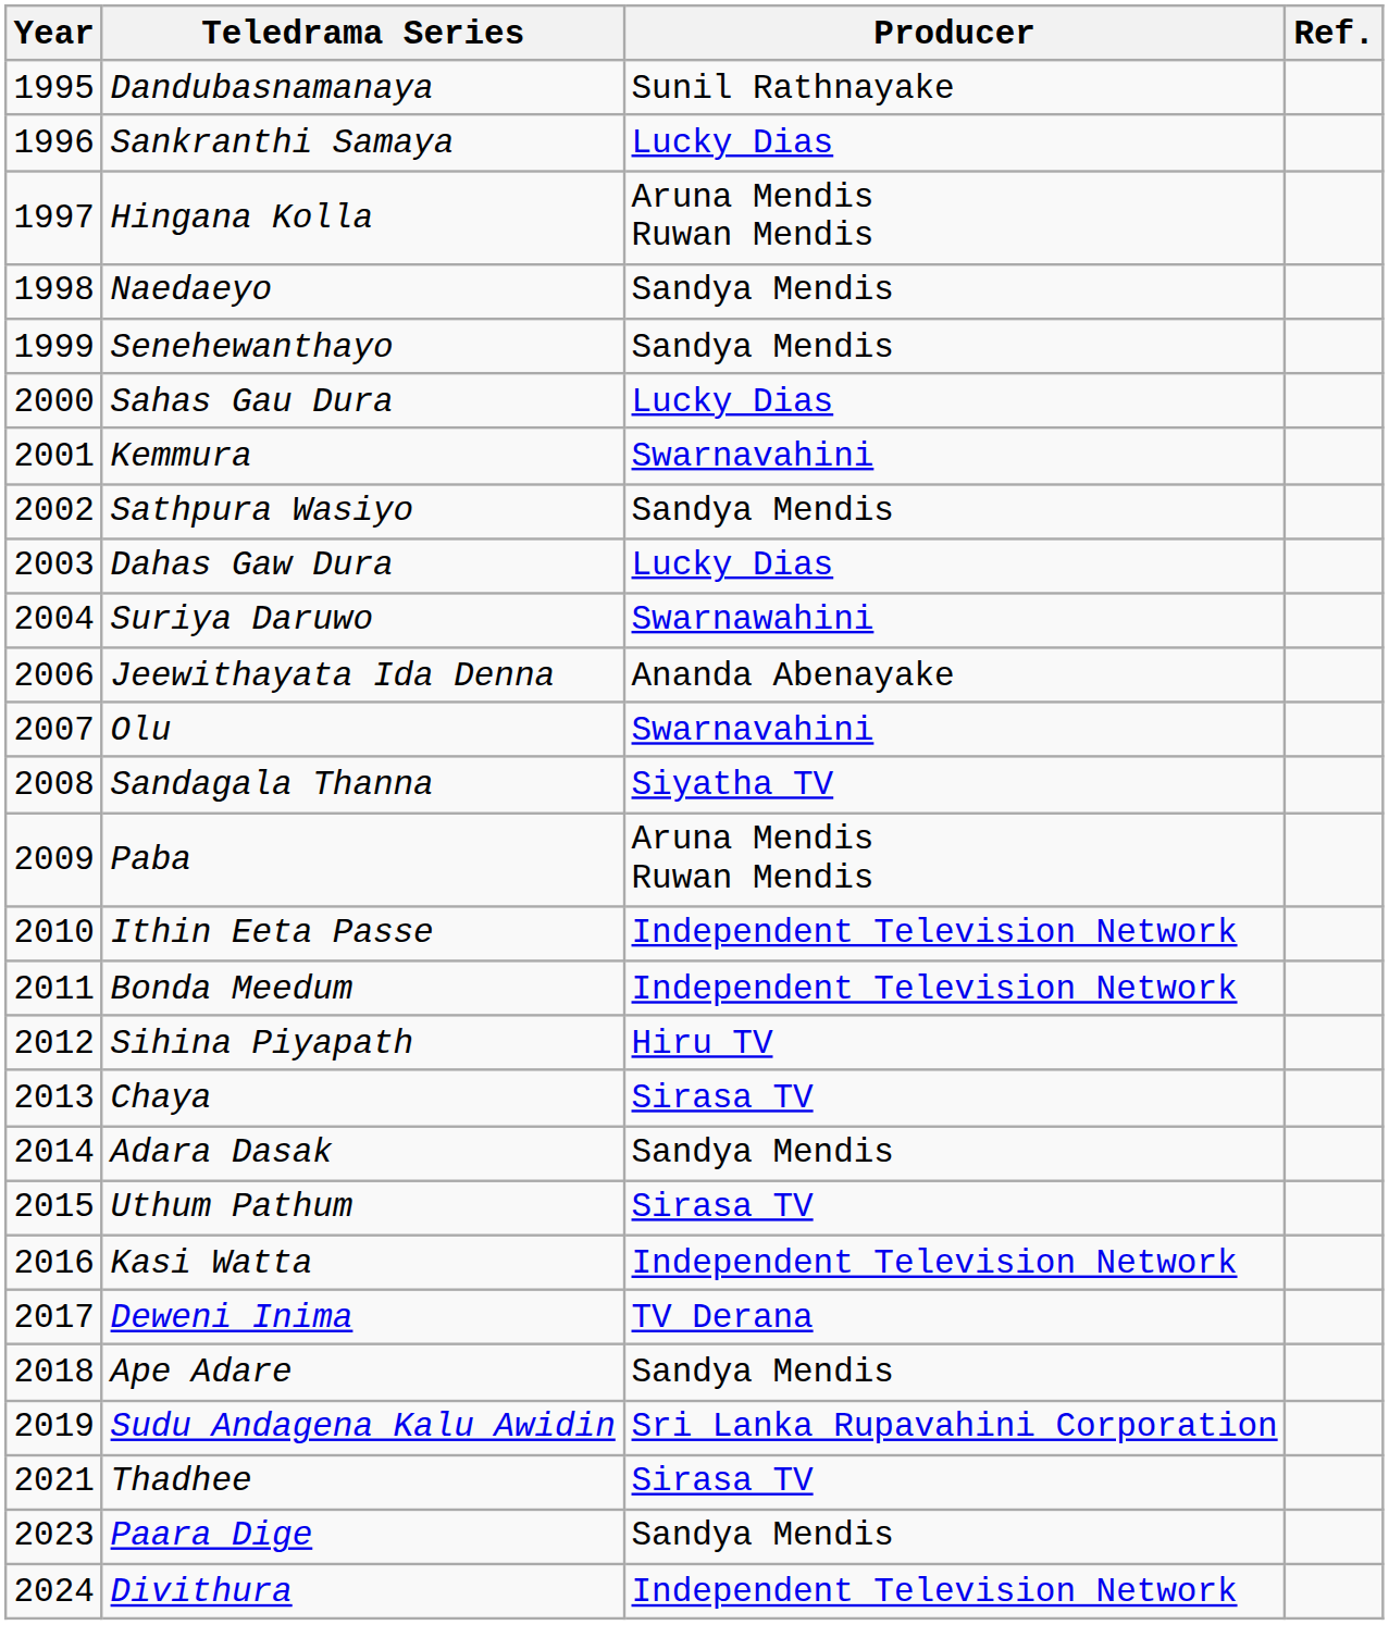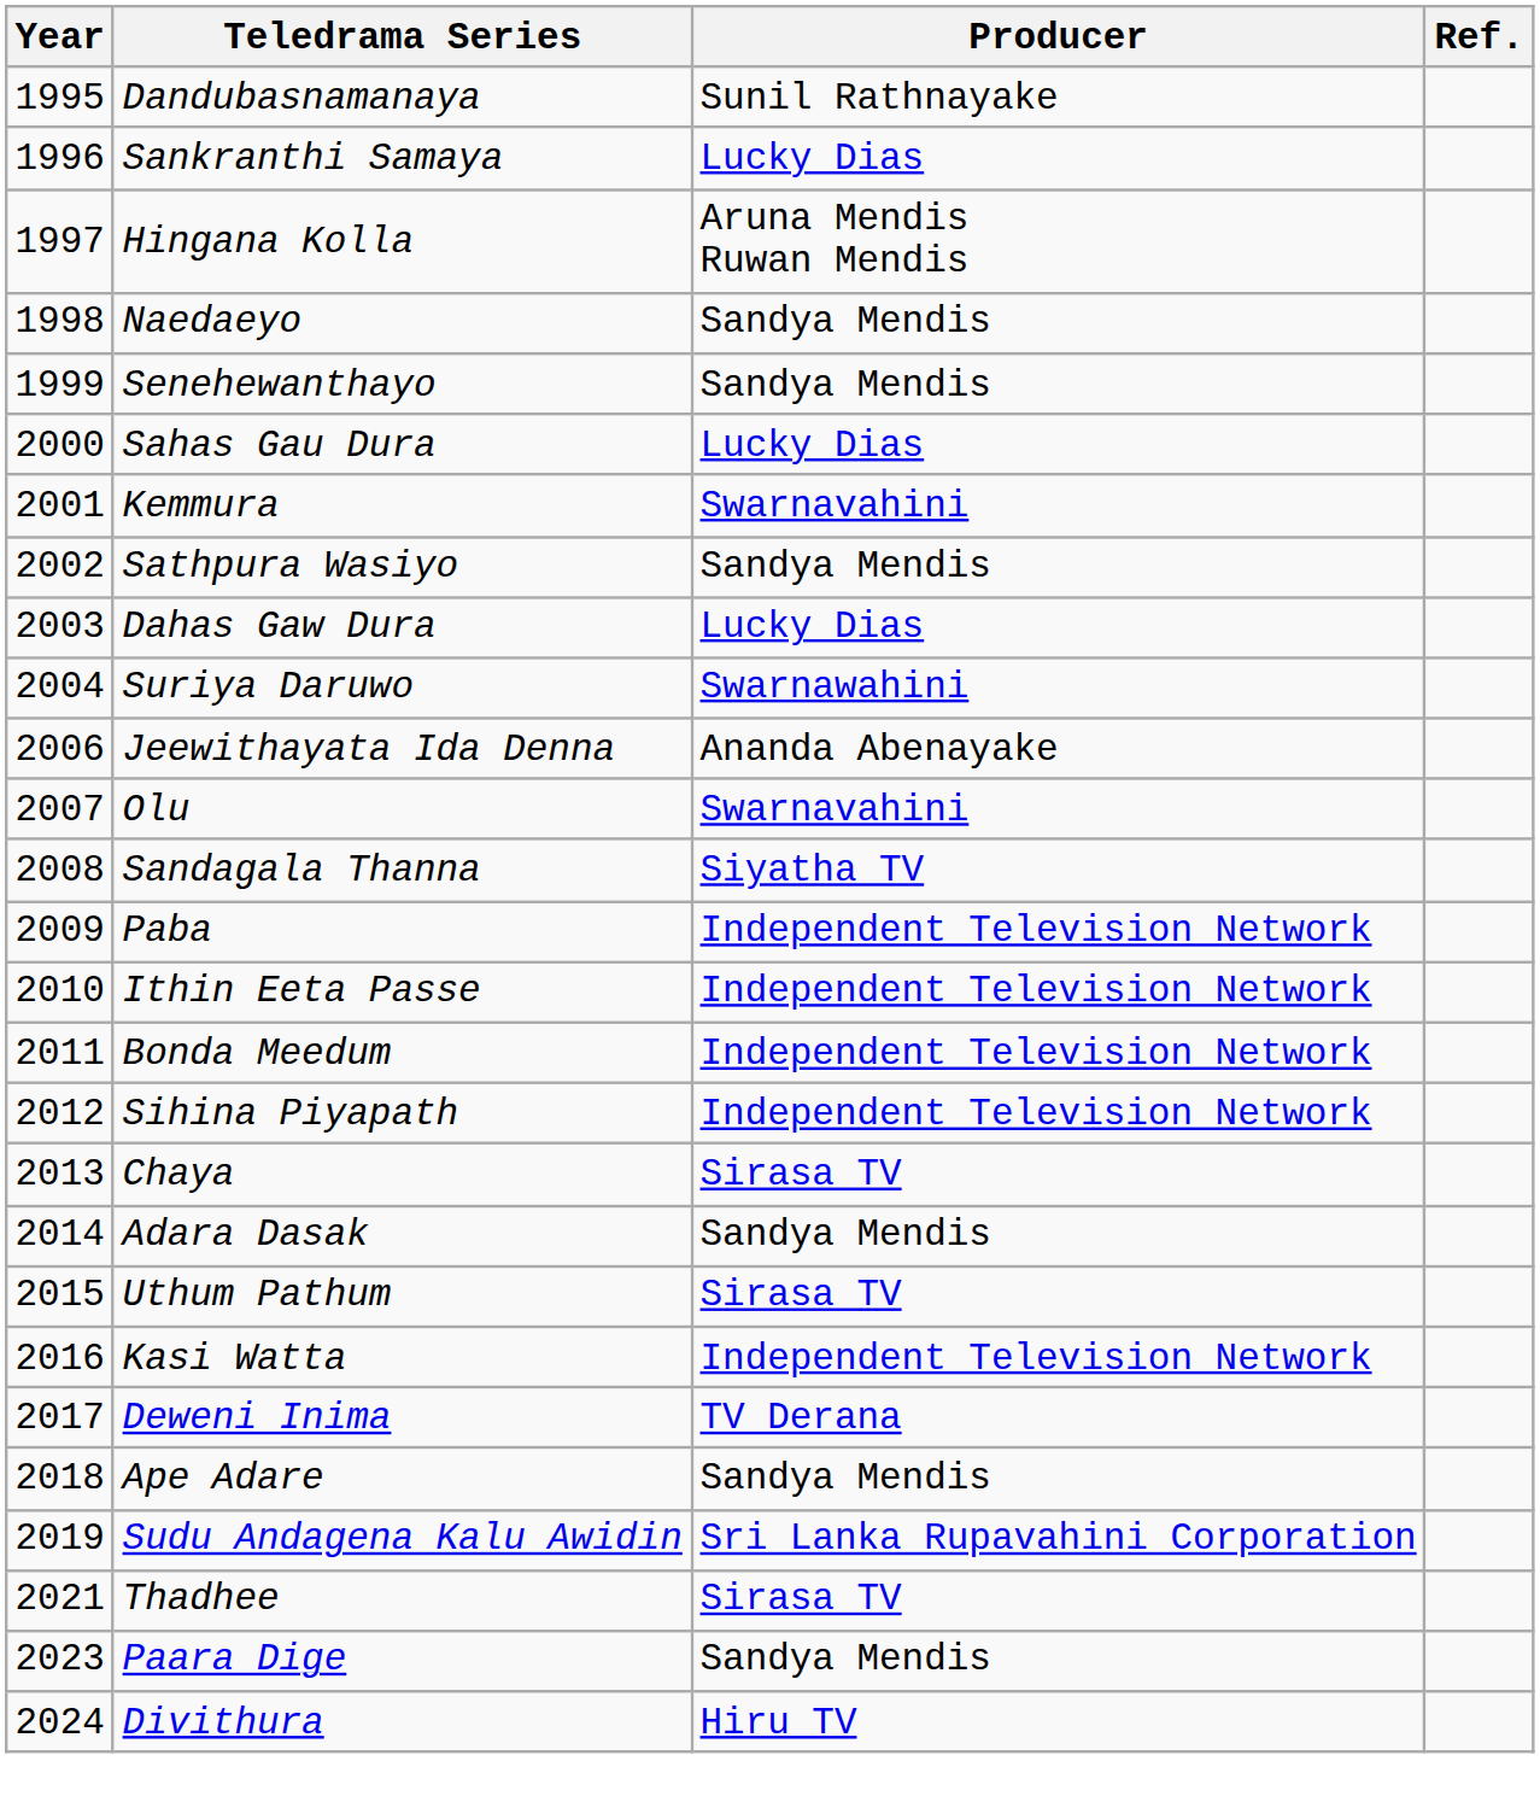Paba | Producer: Aruna Mendis Ruwan Mendis -> Independent Television Network
Sihina Piyapath | Producer: Hiru TV -> Independent Television Network
Divithura | Producer: Independent Television Network -> Hiru TV
